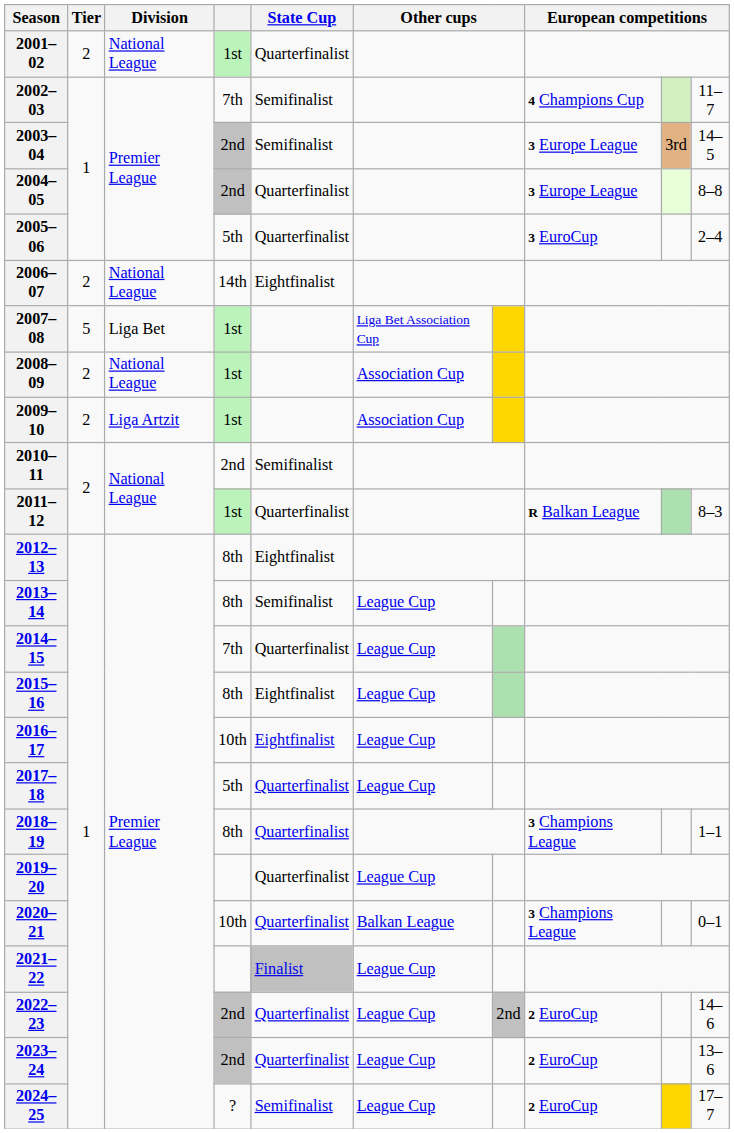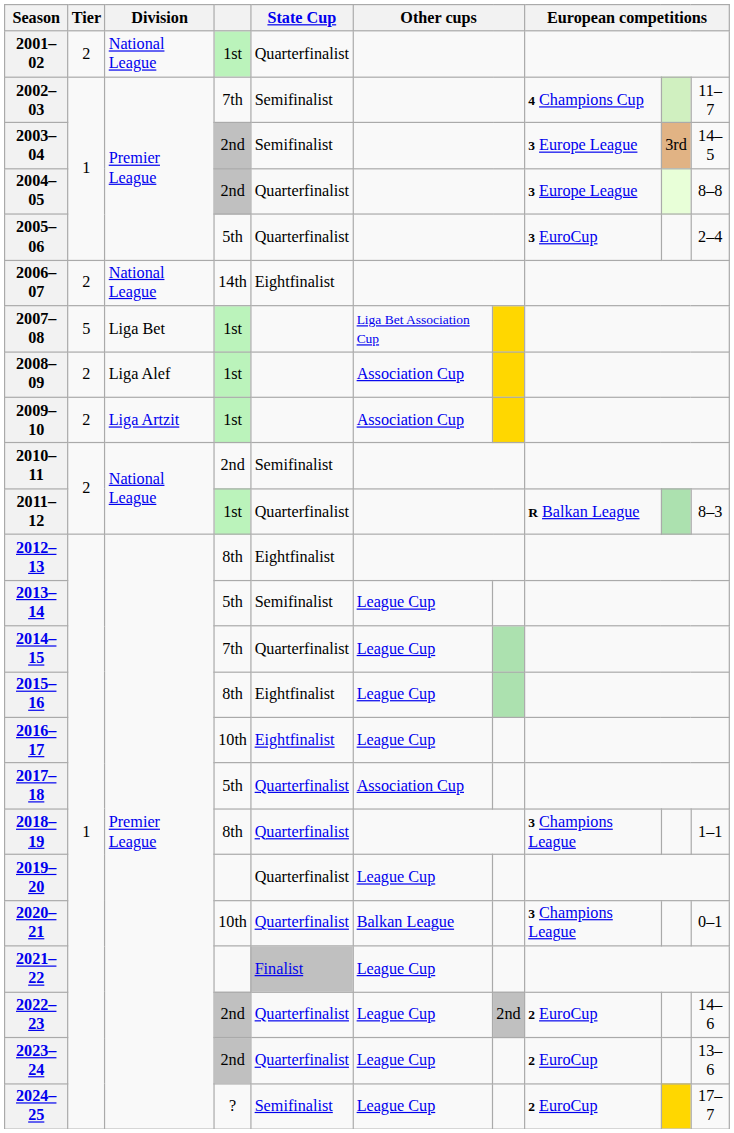2008–09 | Division: National League -> Liga Alef
2013–14 | column 4: 8th -> 5th
2017–18 | column 6: League Cup -> Association Cup
